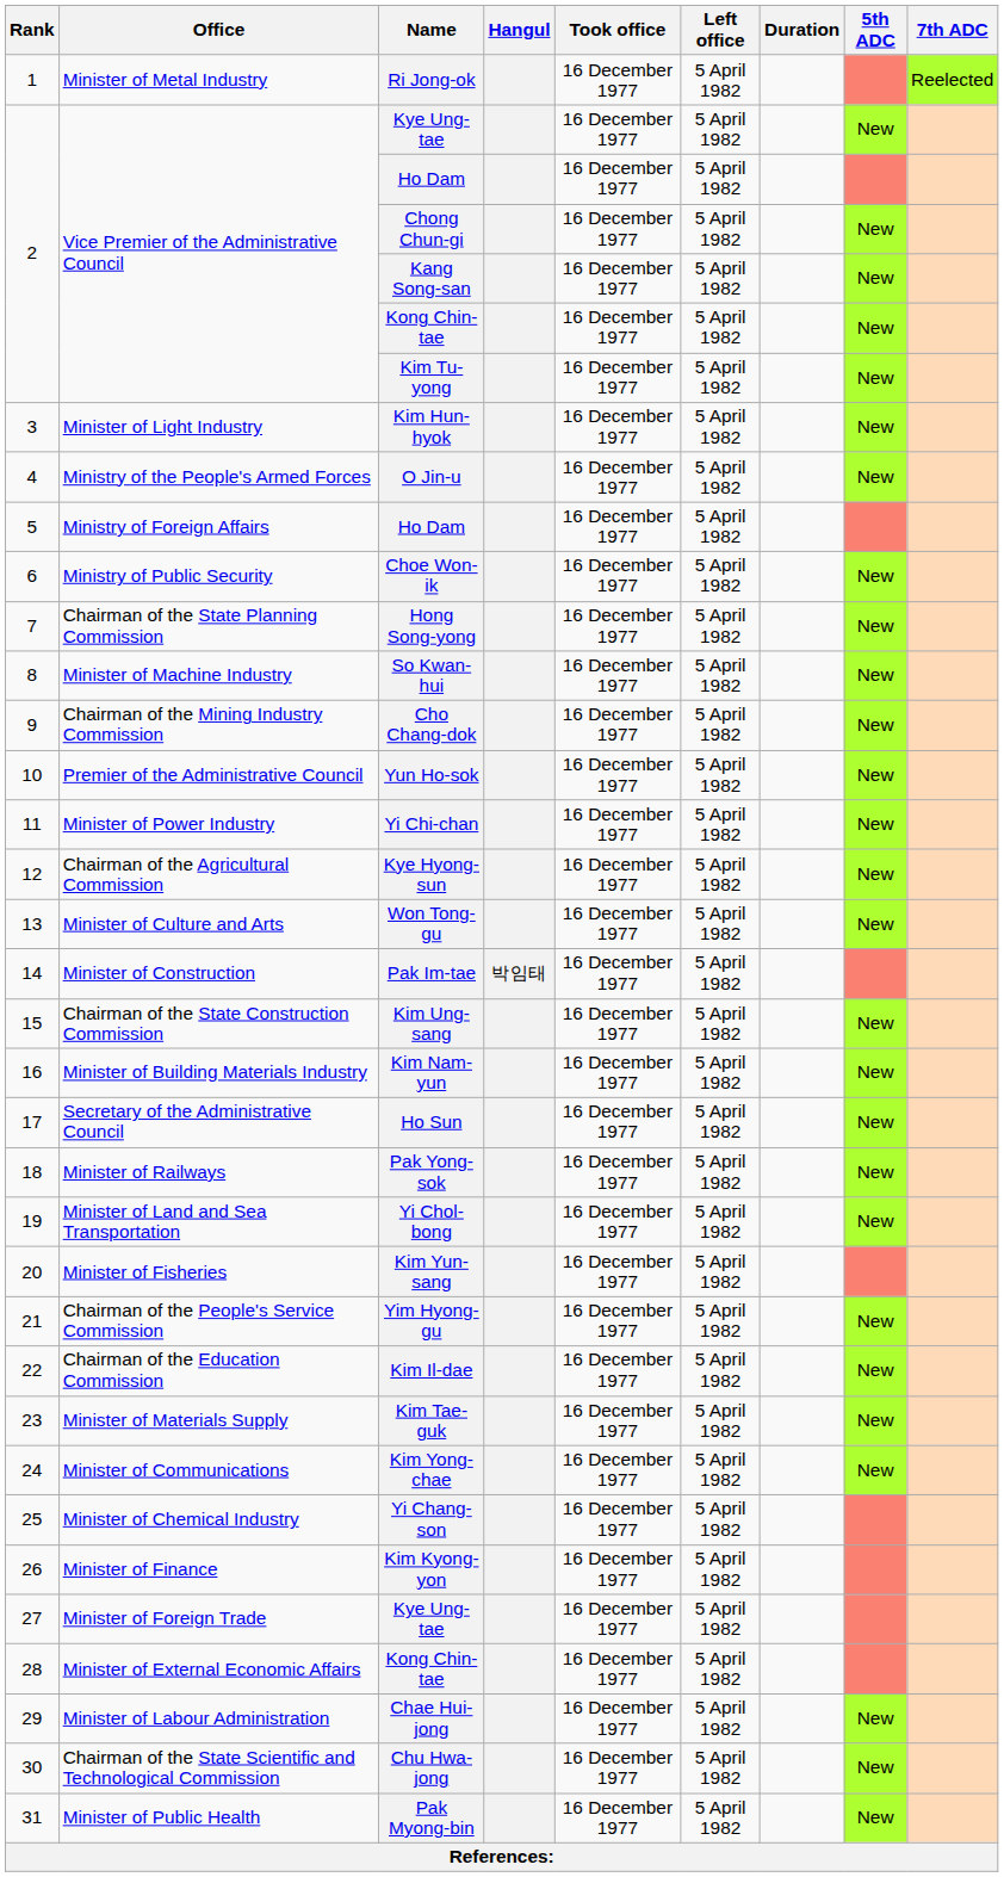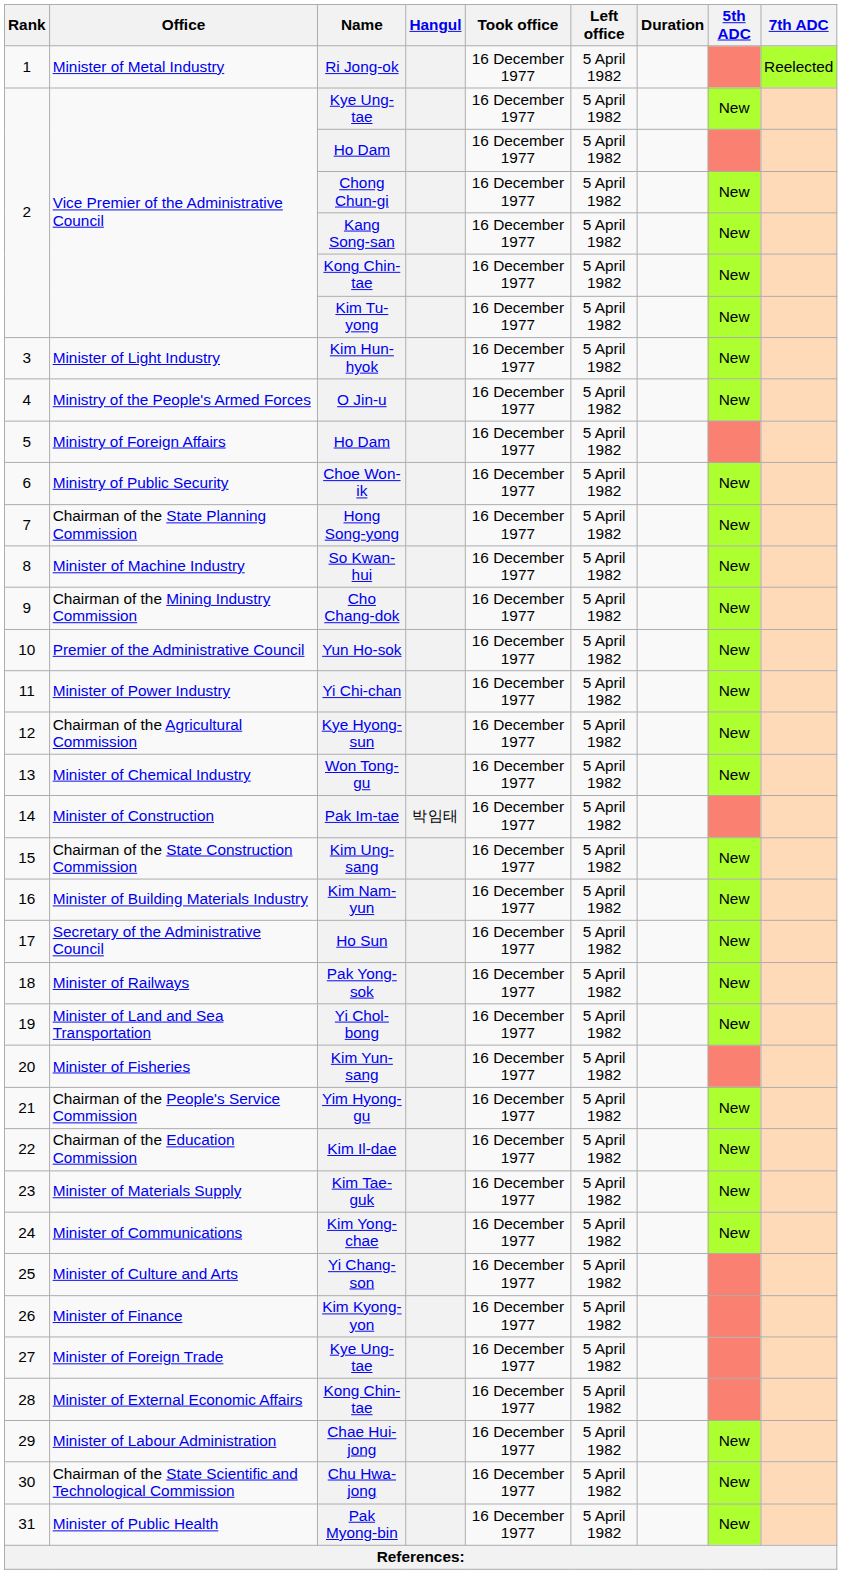Won Tong-gu | Office: Minister of Culture and Arts -> Minister of Chemical Industry
Yi Chang-son | Office: Minister of Chemical Industry -> Minister of Culture and Arts
